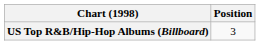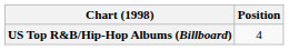US Top R&B/Hip-Hop Albums (Billboard) | Position: 3 -> 4
